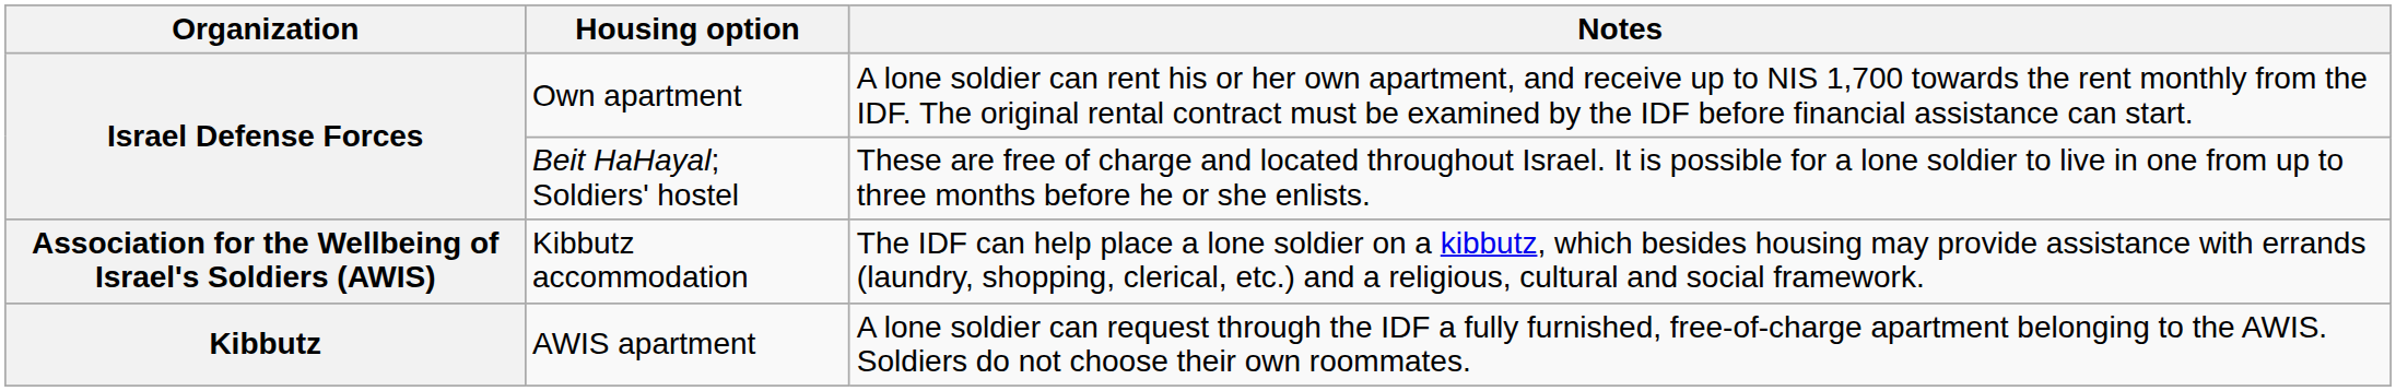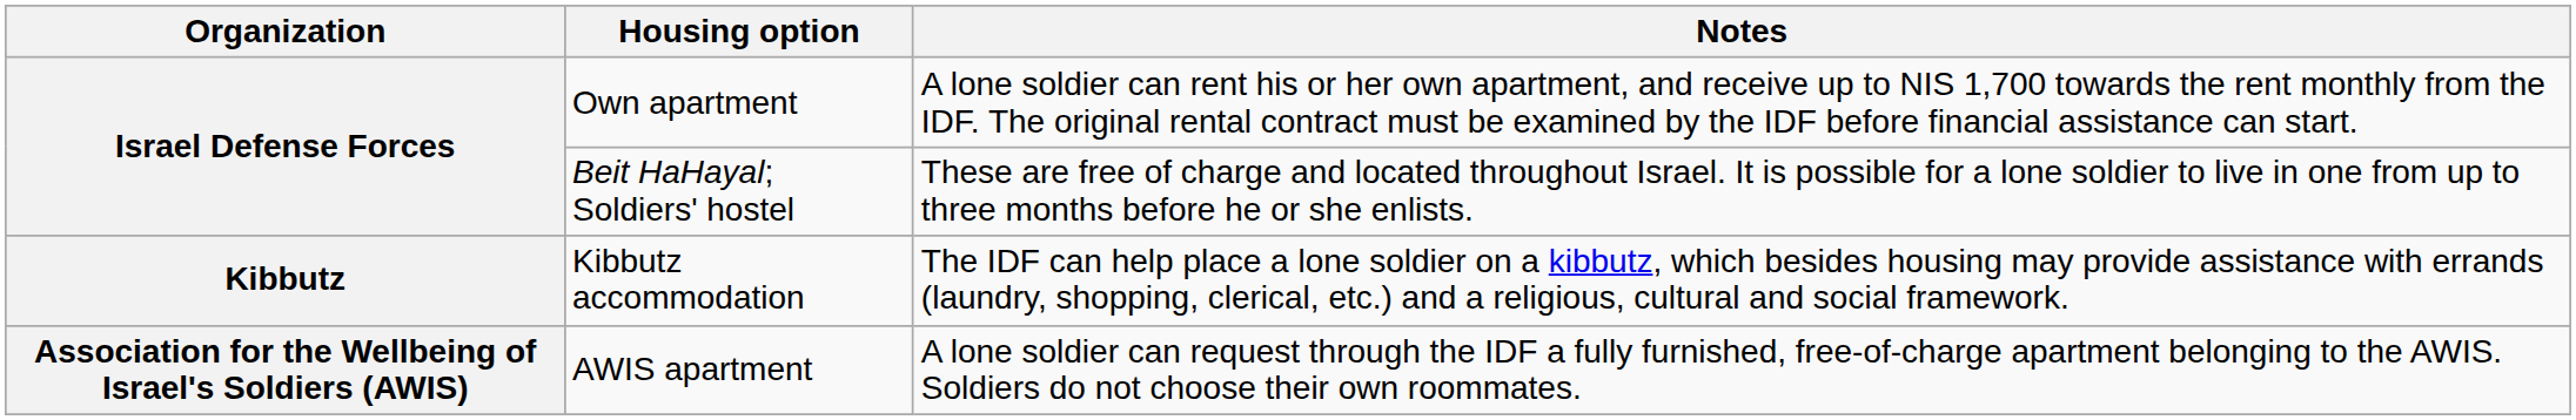Kibbutz accommodation | Organization: Association for the Wellbeing of Israel's Soldiers (AWIS) -> Kibbutz
AWIS apartment | Organization: Kibbutz -> Association for the Wellbeing of Israel's Soldiers (AWIS)
